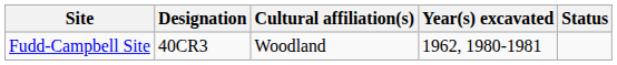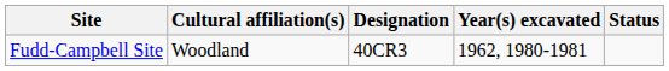columns swapped: Designation <-> Cultural affiliation(s)
